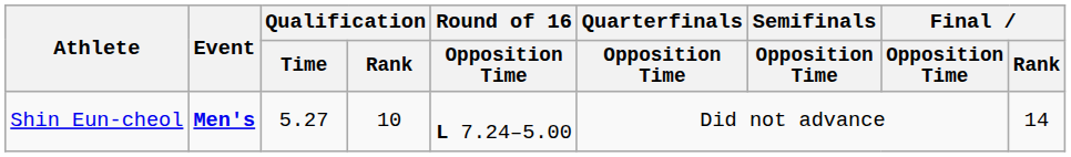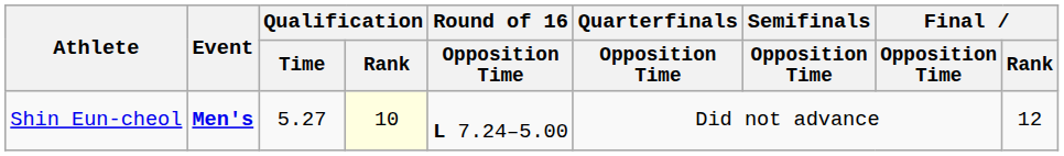Shin Eun-cheol | Qualification / Rank: no background -> lightyellow background
Shin Eun-cheol | Final / Rank: 14 -> 12
